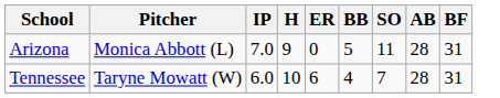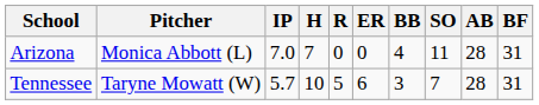+ column: R | 0 | 5
Arizona | H: 9 -> 7
Arizona | BB: 5 -> 4
Tennessee | IP: 6.0 -> 5.7
Tennessee | BB: 4 -> 3
